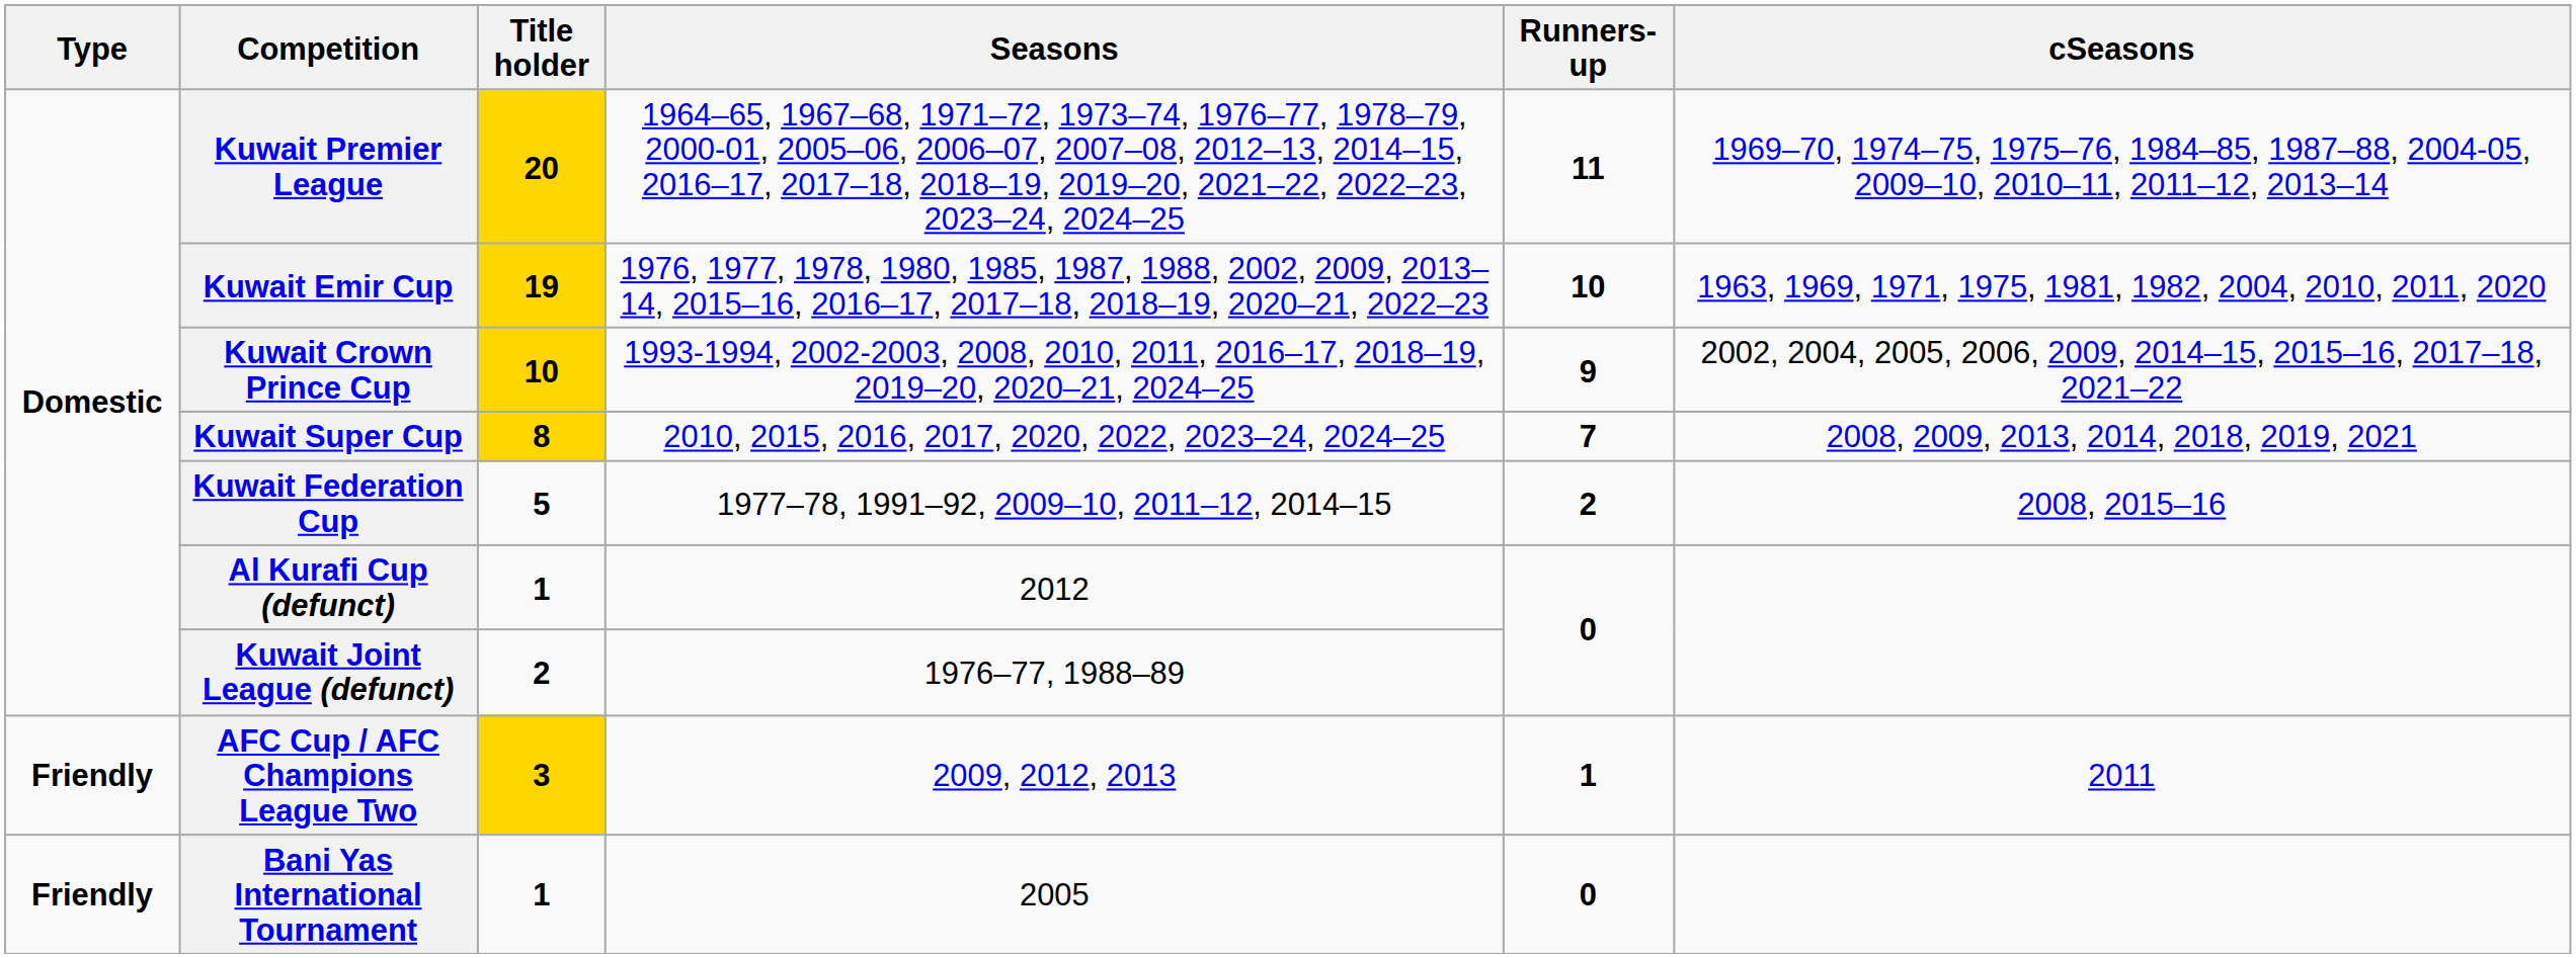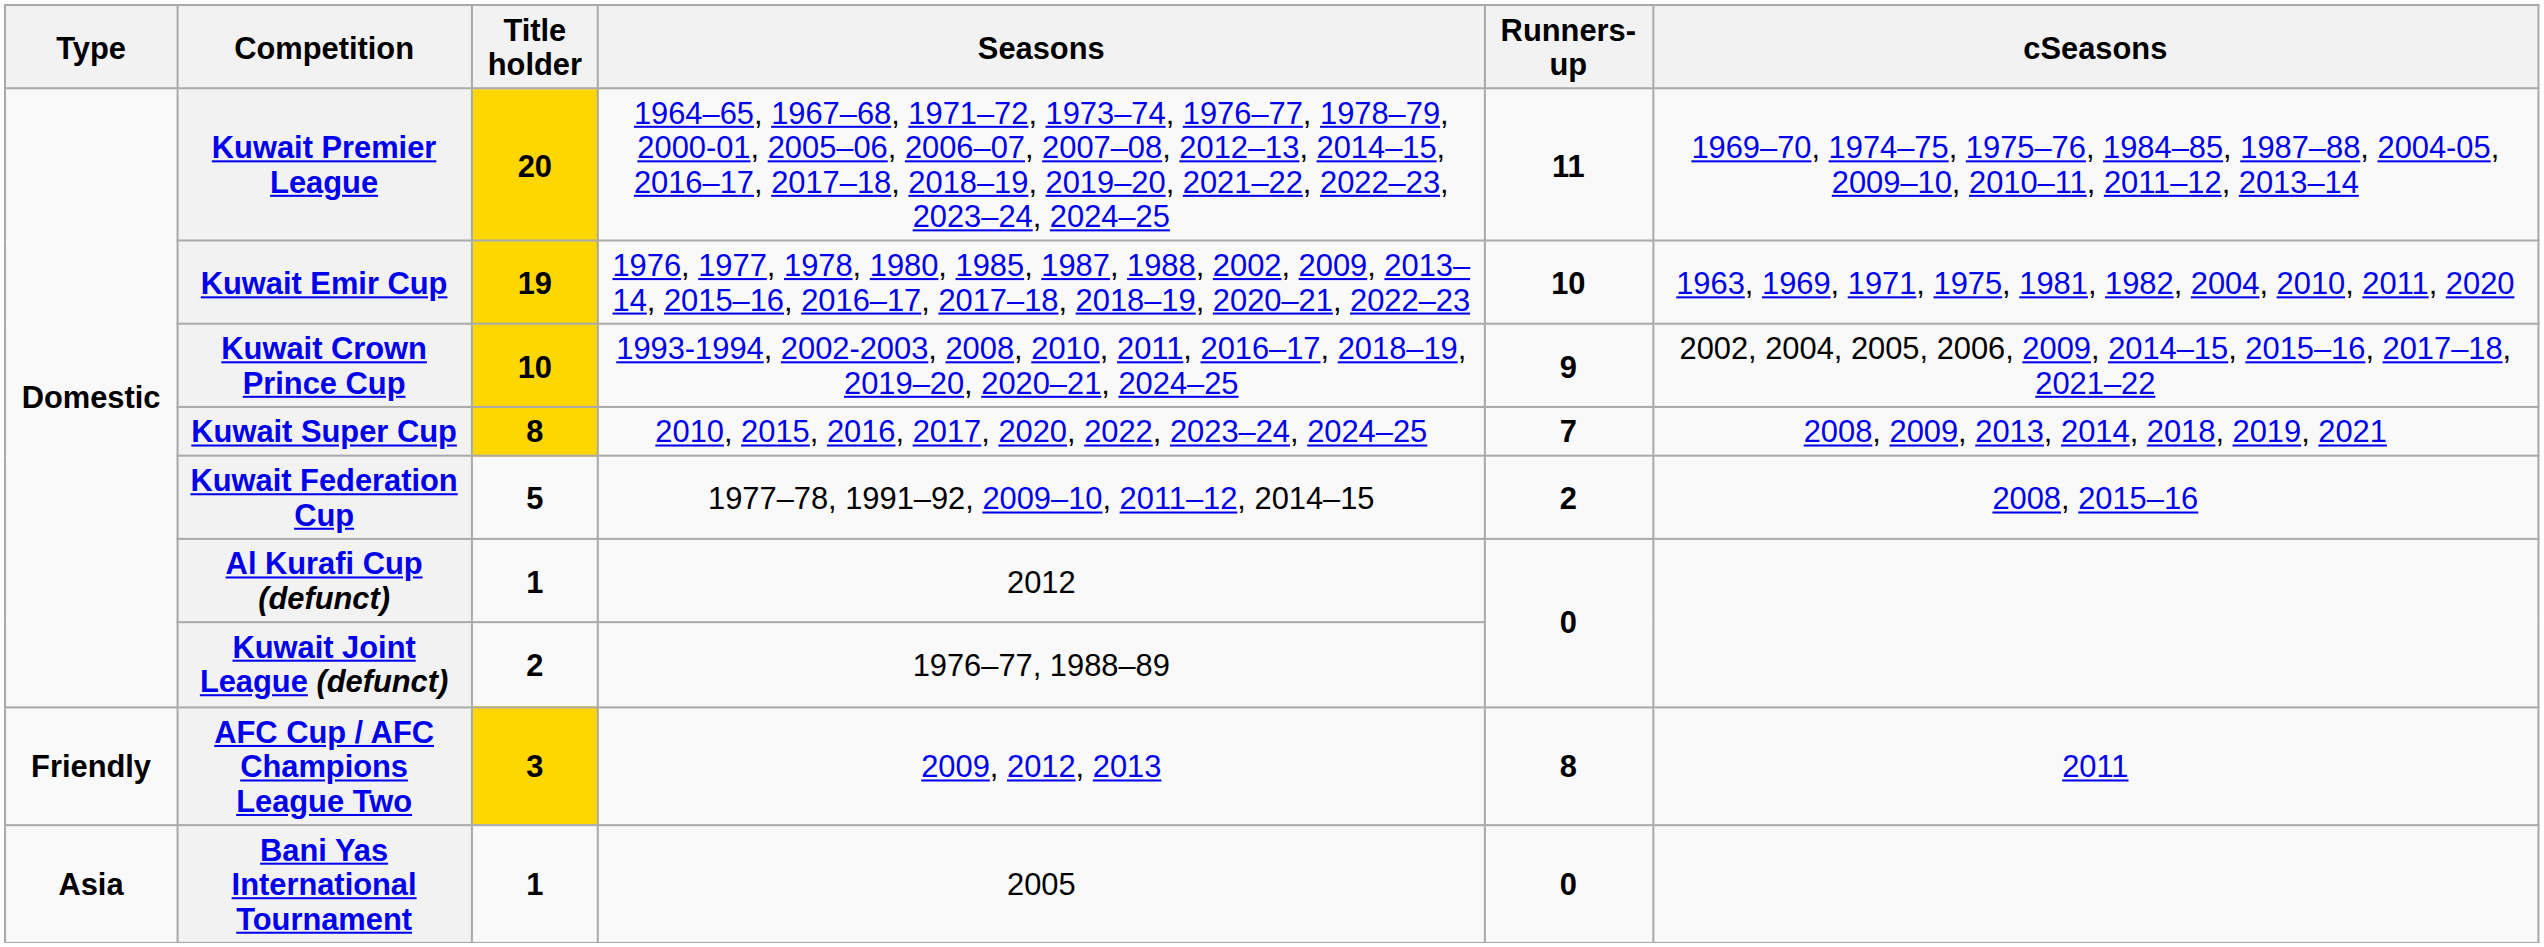AFC Cup / AFC Champions League Two | Runners-up: 1 -> 8
Bani Yas International Tournament | Type: Friendly -> Asia
